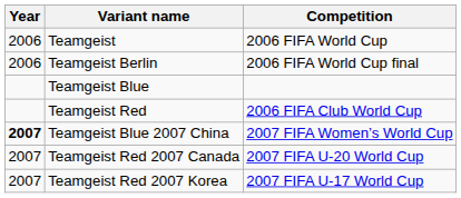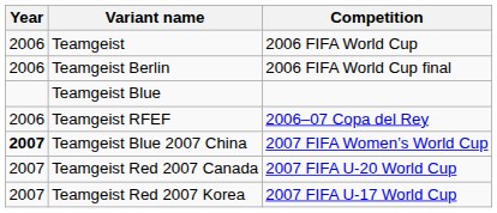- row: Teamgeist Red | 2006 FIFA Club World Cup
+ row: 2006 | Teamgeist RFEF | 2006–07 Copa del Rey
